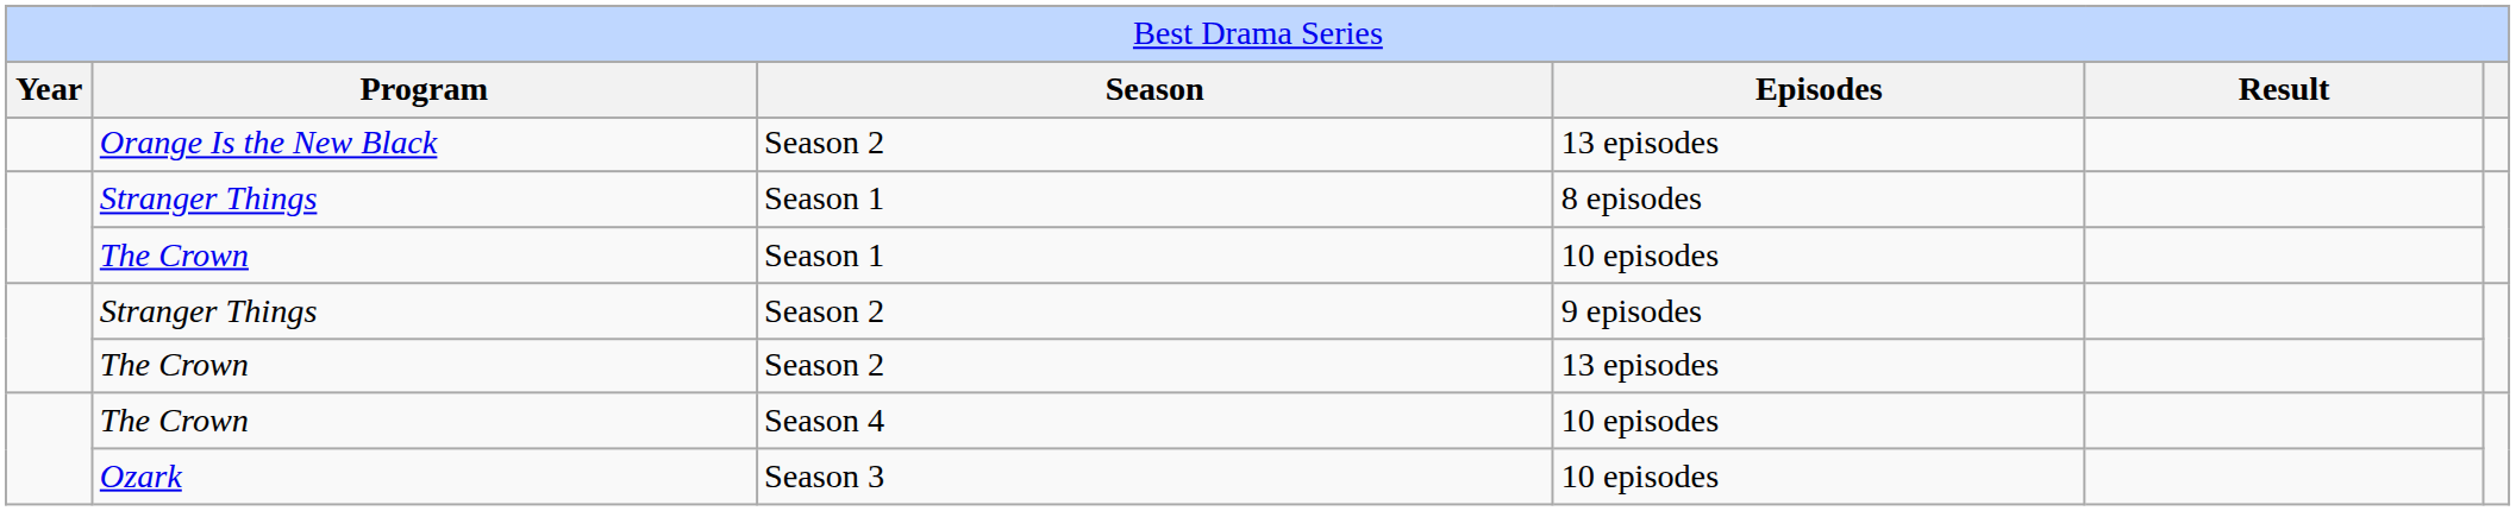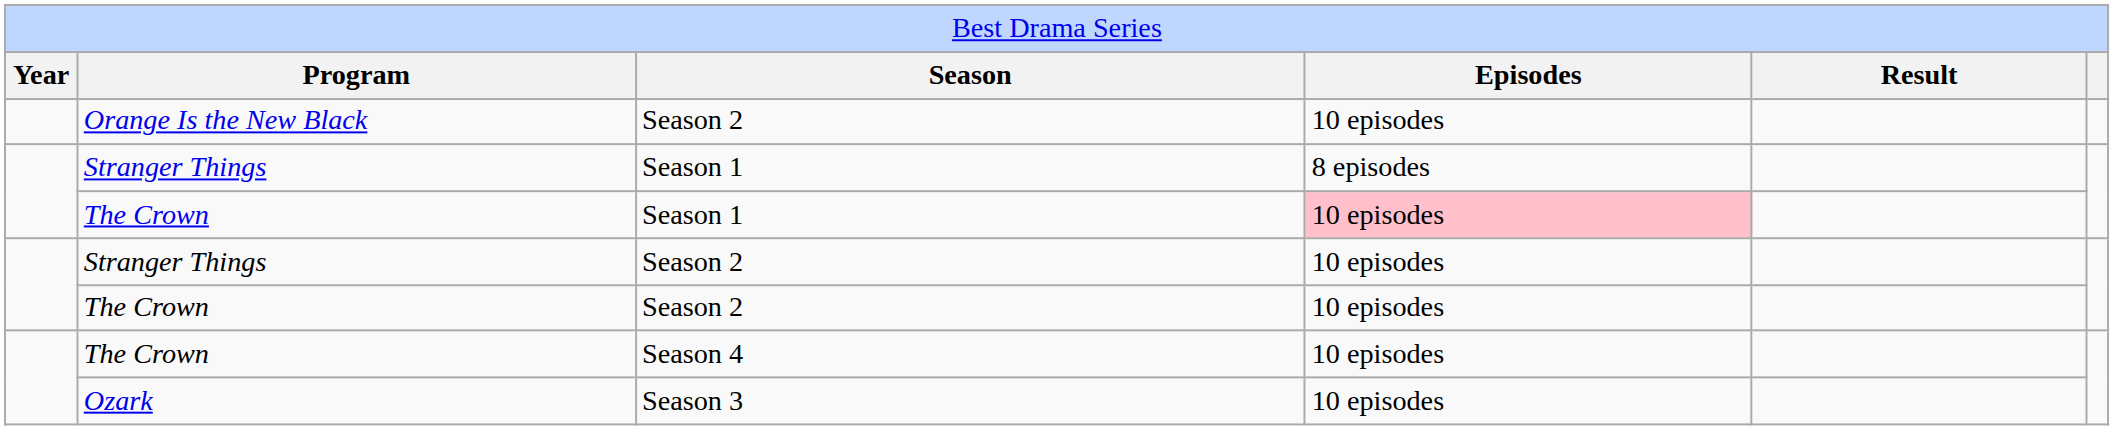Orange Is the New Black | column 4: 13 episodes -> 10 episodes
The Crown / Season 1 | column 4: no background -> pink background
Stranger Things / Season 2 | column 4: 9 episodes -> 10 episodes
The Crown / Season 2 | column 4: 13 episodes -> 10 episodes
